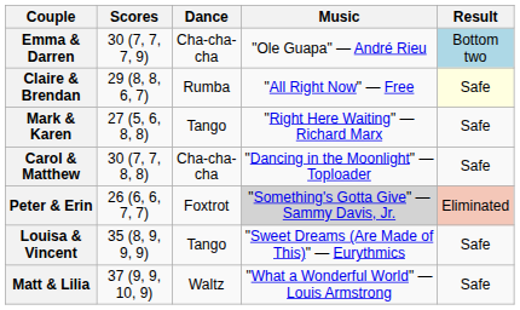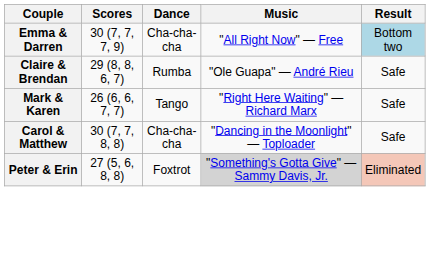Emma & Darren | Music: "Ole Guapa" — André Rieu -> "All Right Now" — Free
Claire & Brendan | Music: "All Right Now" — Free -> "Ole Guapa" — André Rieu
Claire & Brendan | Result: lightyellow background -> no background
Mark & Karen | Scores: 27 (5, 6, 8, 8) -> 26 (6, 6, 7, 7)
Peter & Erin | Scores: 26 (6, 6, 7, 7) -> 27 (5, 6, 8, 8)
- row: Louisa & Vincent | 35 (8, 9, 9, 9) | Tango | "Sweet Dreams (Are Made of This)" — Eurythmics | Safe
- row: Matt & Lilia | 37 (9, 9, 10, 9) | Waltz | "What a Wonderful World" — Louis Armstrong | Safe
